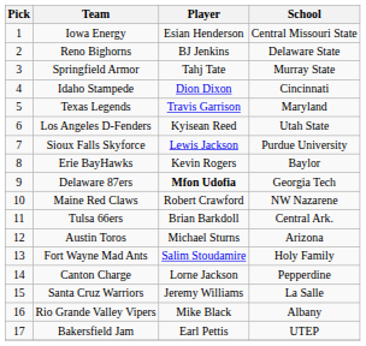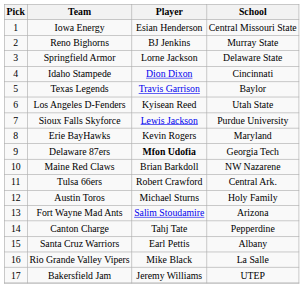Reno Bighorns | School: Delaware State -> Murray State
Springfield Armor | Player: Tahj Tate -> Lorne Jackson
Springfield Armor | School: Murray State -> Delaware State
Texas Legends | School: Maryland -> Baylor
Erie BayHawks | School: Baylor -> Maryland
Maine Red Claws | Player: Robert Crawford -> Brian Barkdoll
Tulsa 66ers | Player: Brian Barkdoll -> Robert Crawford
Austin Toros | School: Arizona -> Holy Family
Fort Wayne Mad Ants | School: Holy Family -> Arizona
Canton Charge | Player: Lorne Jackson -> Tahj Tate
Santa Cruz Warriors | Player: Jeremy Williams -> Earl Pettis
Santa Cruz Warriors | School: La Salle -> Albany
Rio Grande Valley Vipers | School: Albany -> La Salle
Bakersfield Jam | Player: Earl Pettis -> Jeremy Williams
